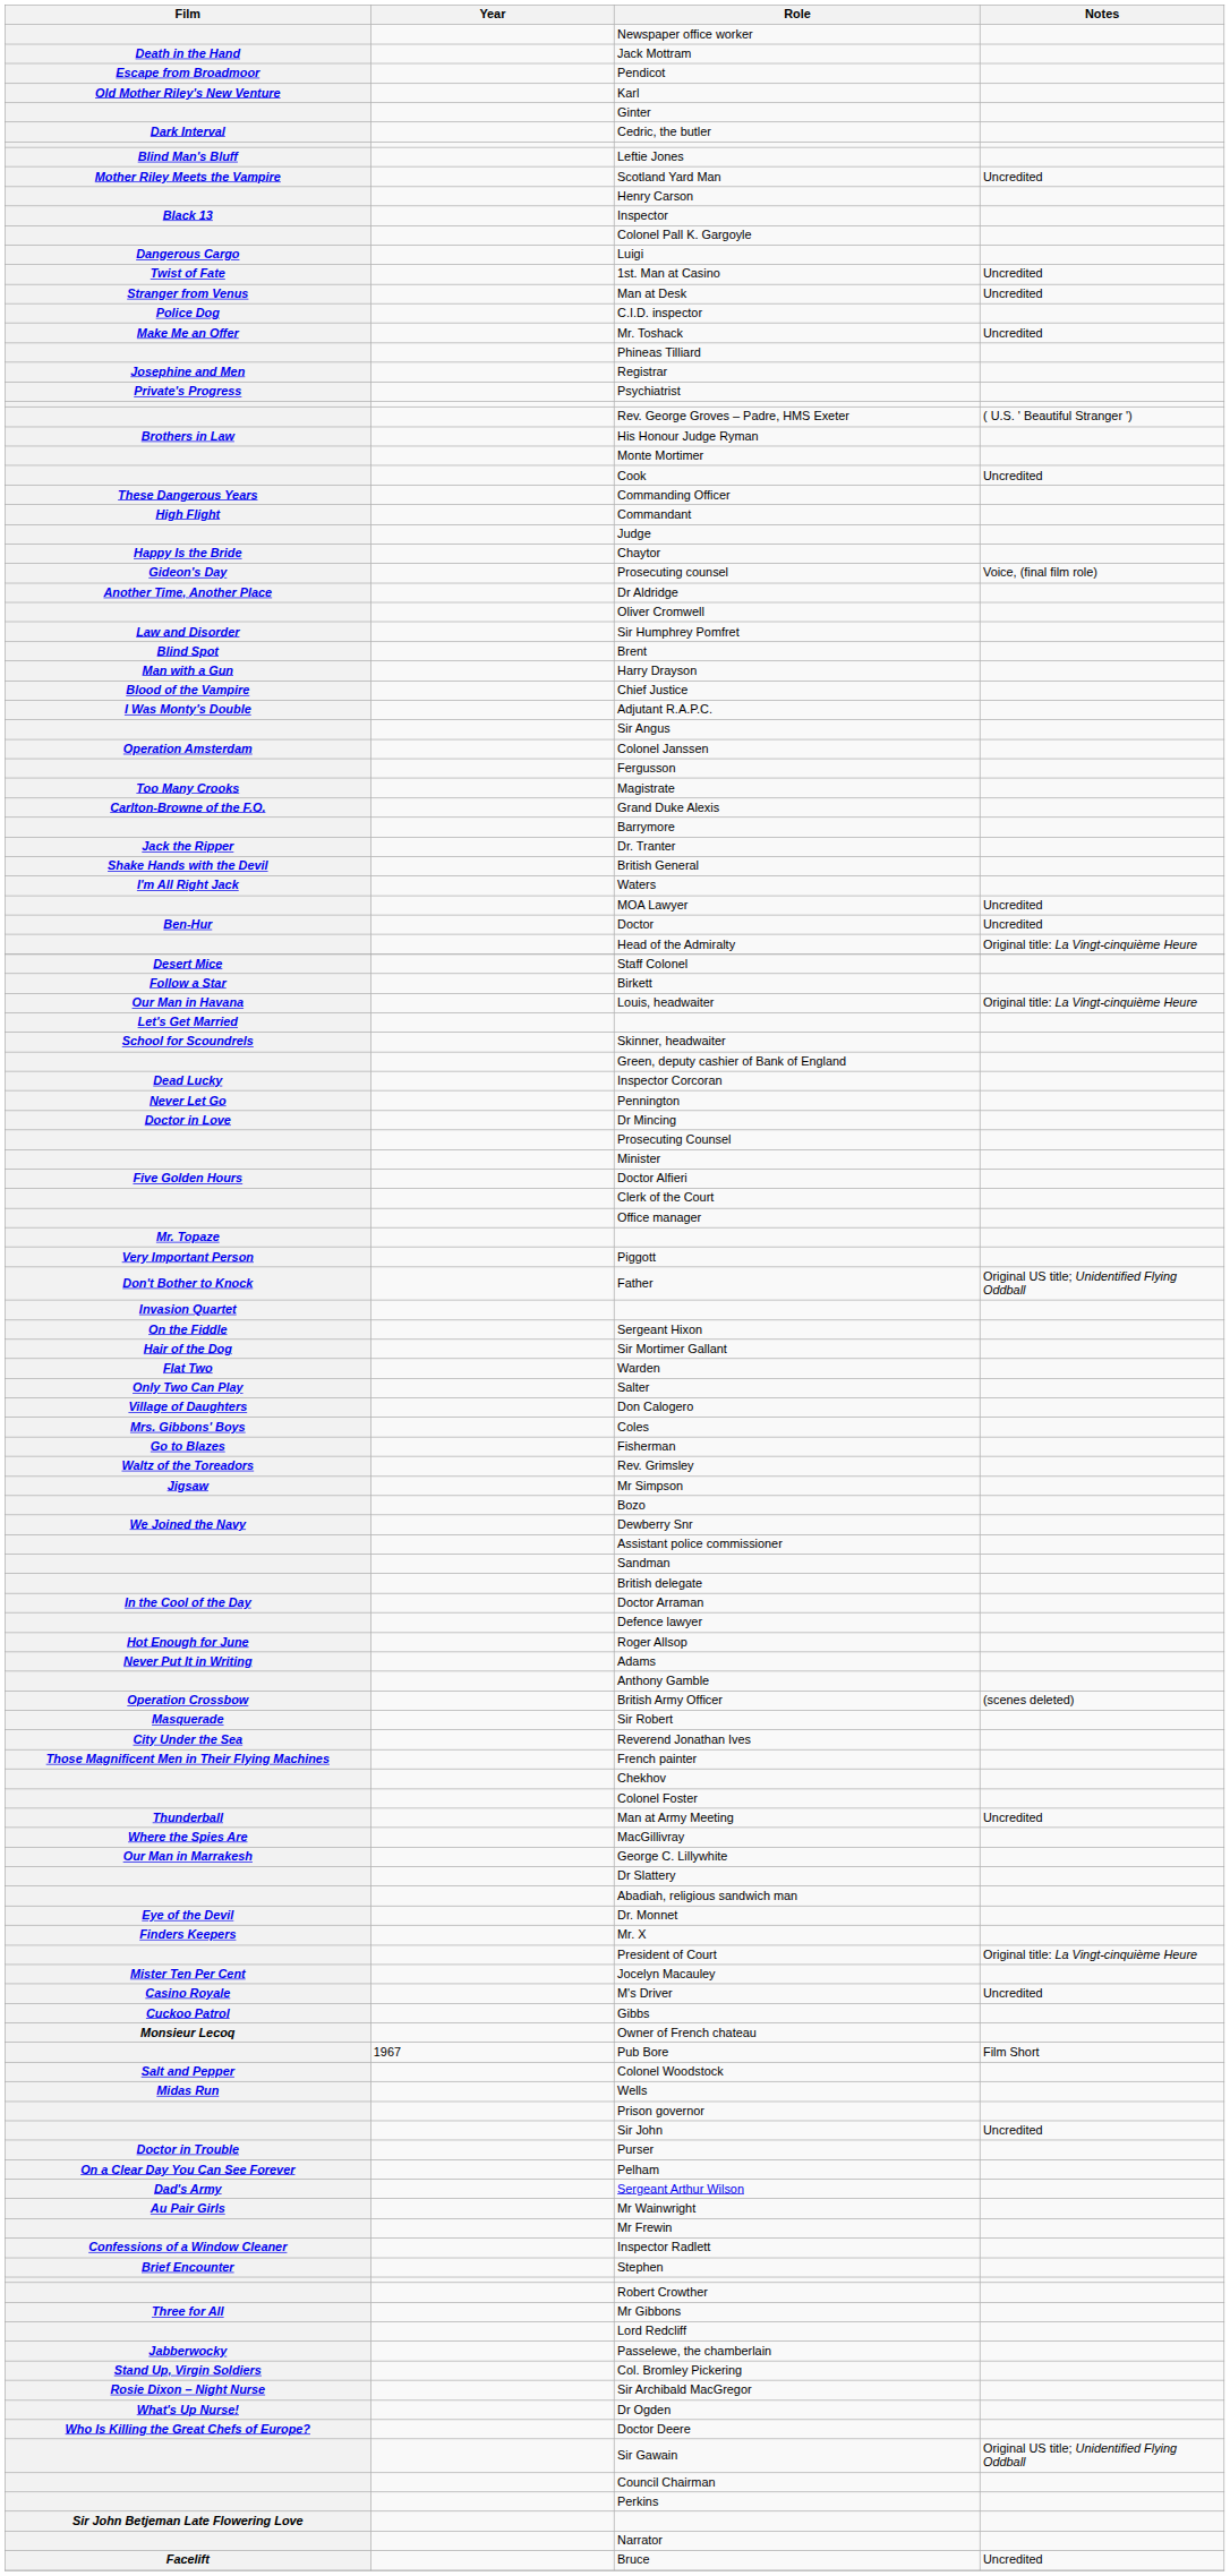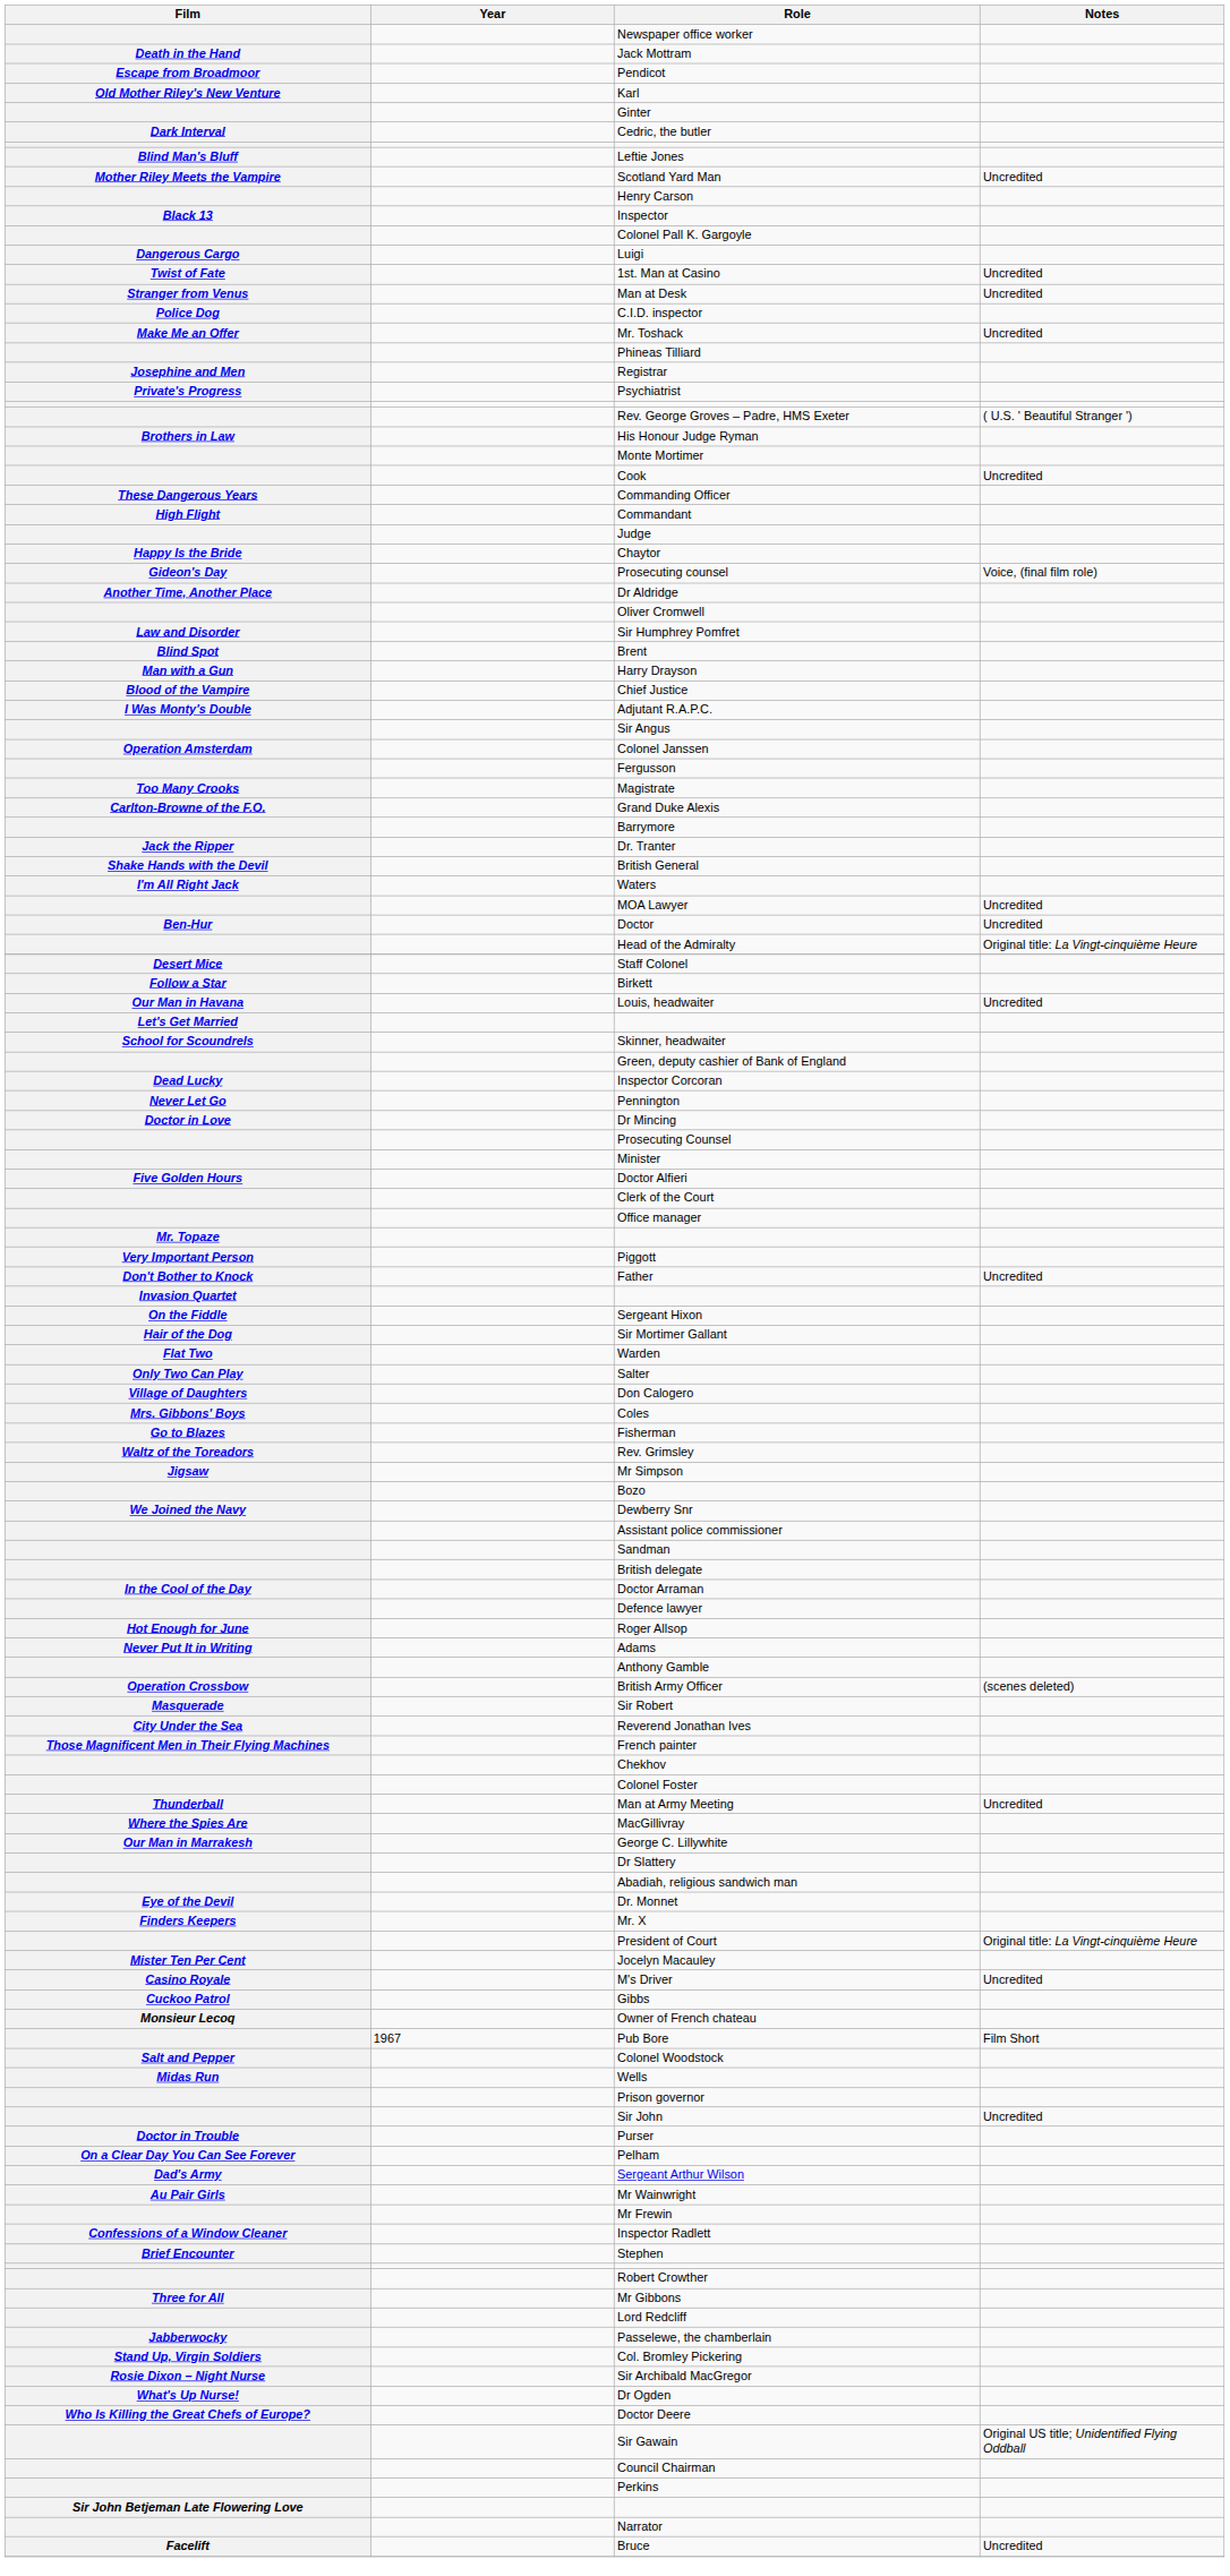Louis, headwaiter | Notes: Original title: La Vingt-cinquième Heure -> Uncredited
Father | Notes: Original US title; Unidentified Flying Oddball -> Uncredited
